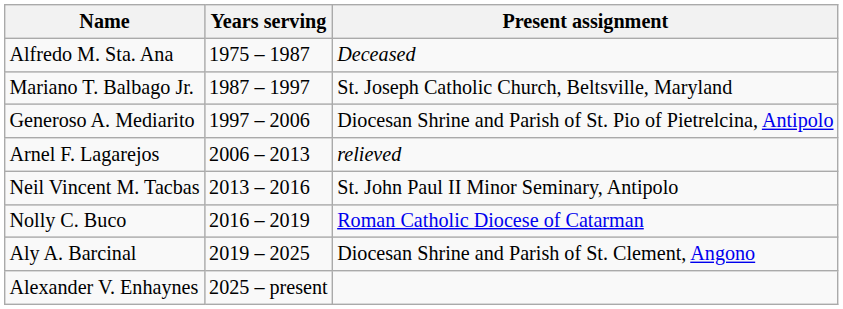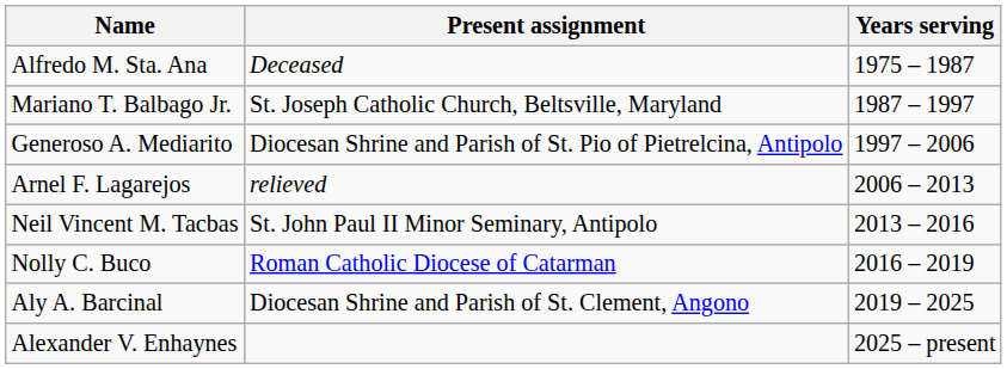columns swapped: Years serving <-> Present assignment
